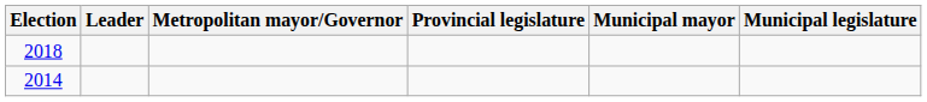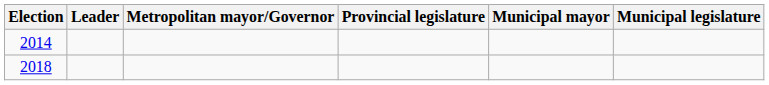rows swapped: 2014 <-> 2018
